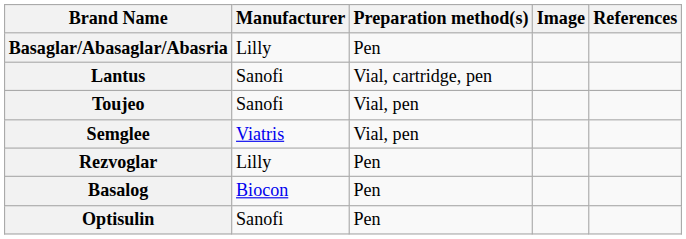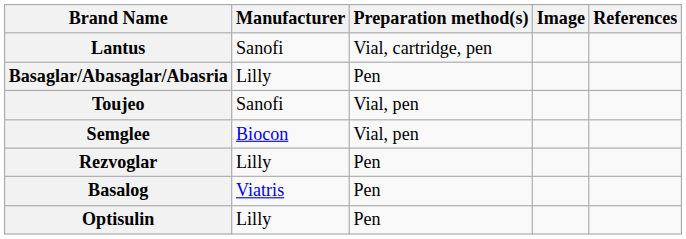rows swapped: Basaglar/Abasaglar/Abasria <-> Lantus
Semglee | Manufacturer: Viatris -> Biocon
Basalog | Manufacturer: Biocon -> Viatris
Optisulin | Manufacturer: Sanofi -> Lilly
